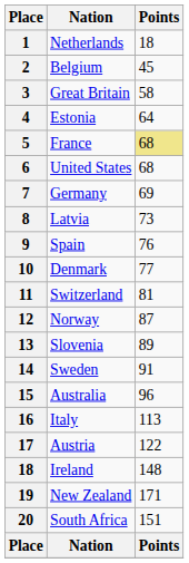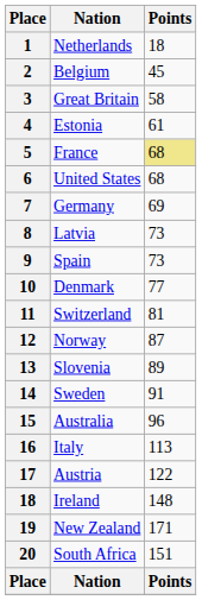Estonia | Points: 64 -> 61
Spain | Points: 76 -> 73
